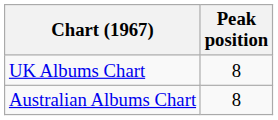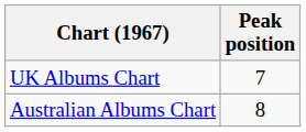UK Albums Chart | Peak position: 8 -> 7
